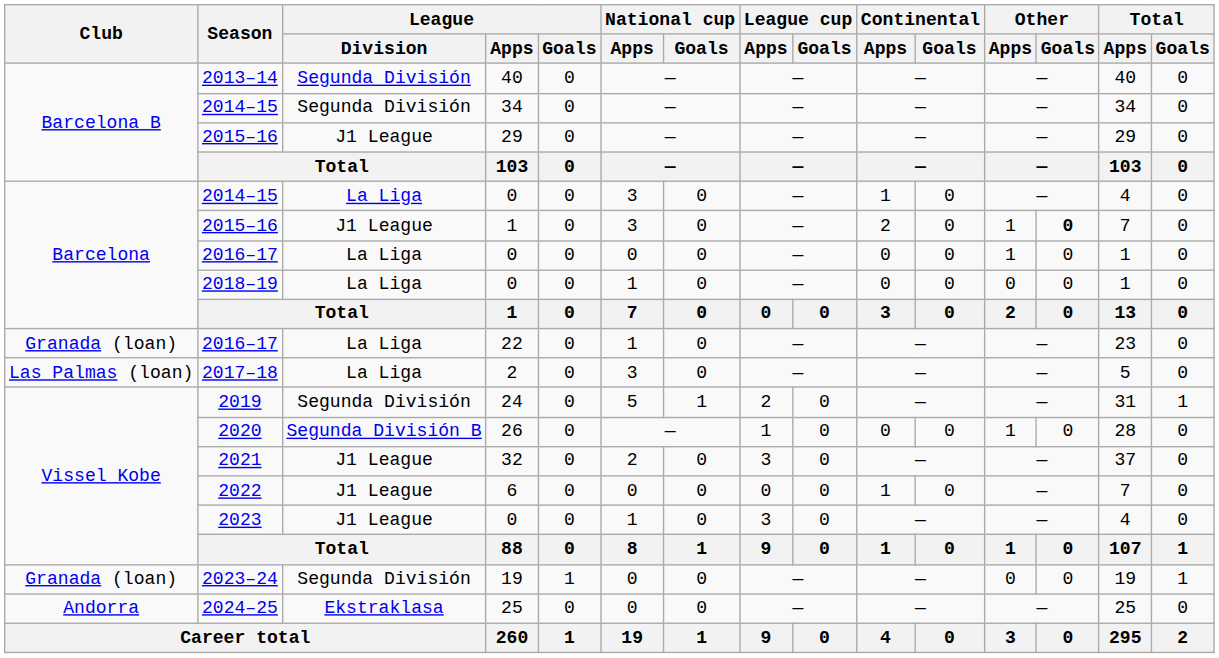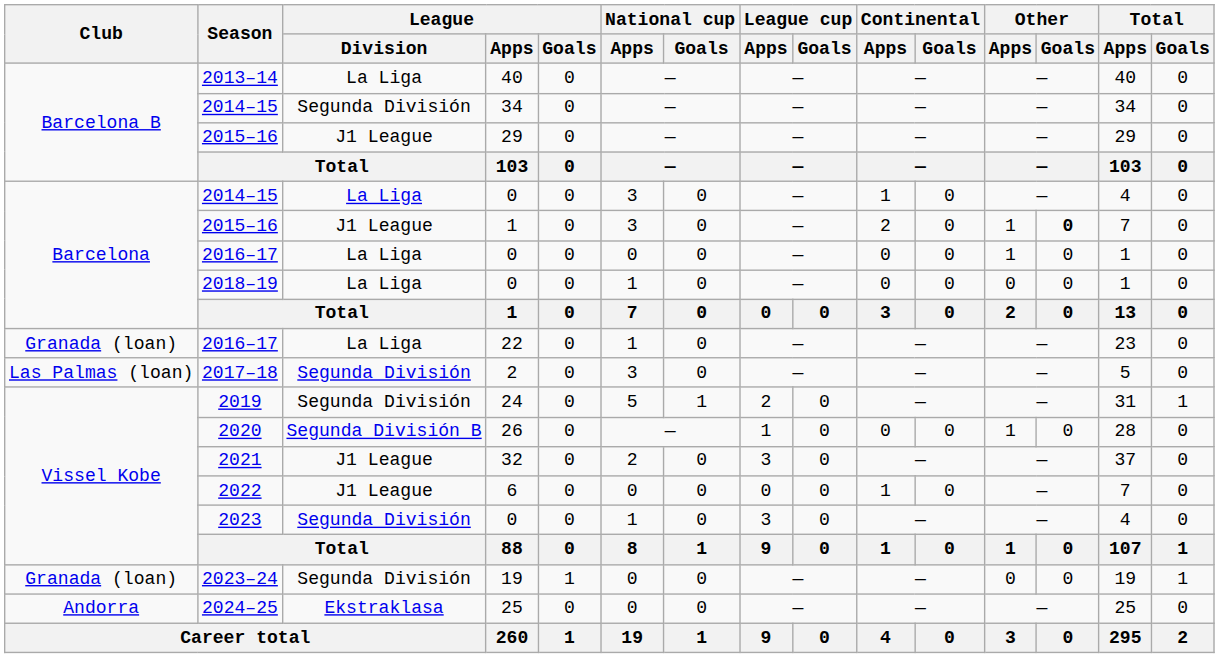2013–14 | League / Division: Segunda División -> La Liga
2017–18 | League / Division: La Liga -> Segunda División
2023 | League / Division: J1 League -> Segunda División
